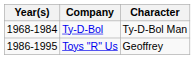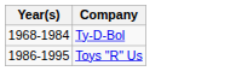- column: Character | Ty-D-Bol Man | Geoffrey
